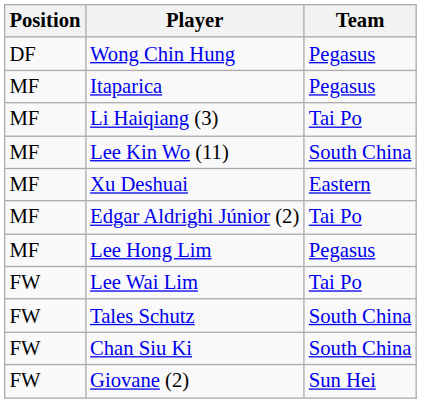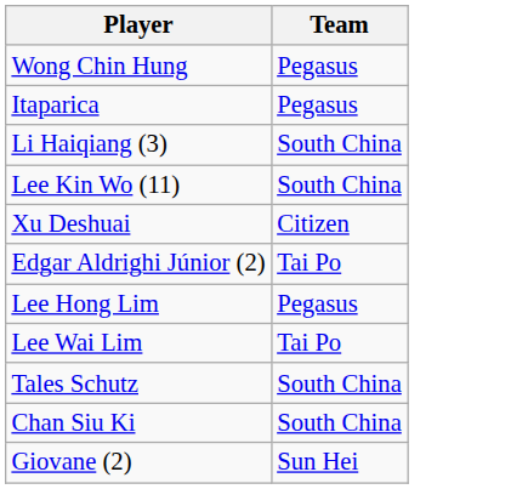- column: Position | DF | MF | MF | MF | MF | MF | MF | FW | FW | FW | FW
Li Haiqiang (3) | Team: Tai Po -> South China
Xu Deshuai | Team: Eastern -> Citizen
